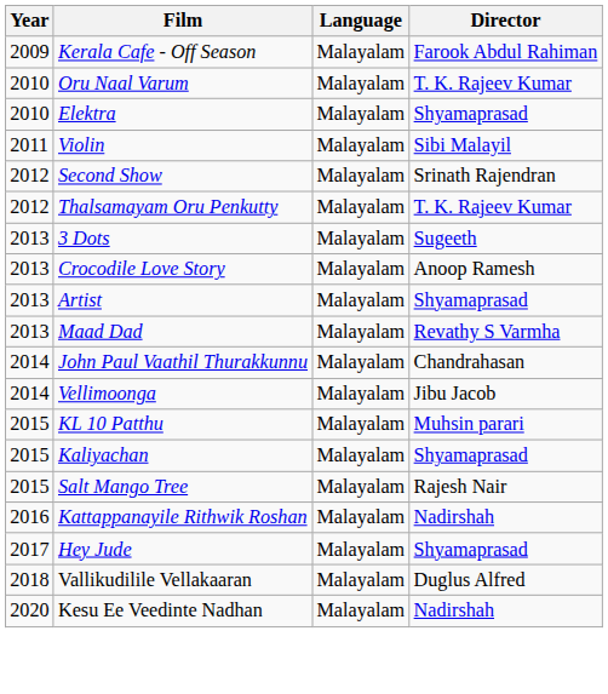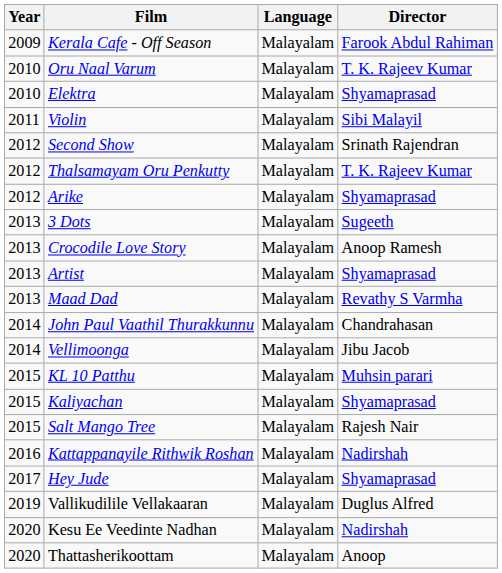+ row: 2012 | Arike | Malayalam | Shyamaprasad
Vallikudilile Vellakaaran | Year: 2018 -> 2019
+ row: 2020 | Thattasherikoottam | Malayalam | Anoop
